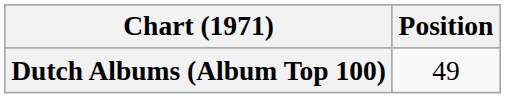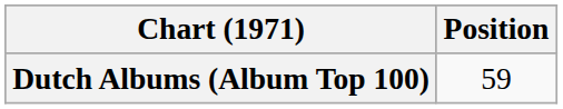Dutch Albums (Album Top 100) | Position: 49 -> 59
